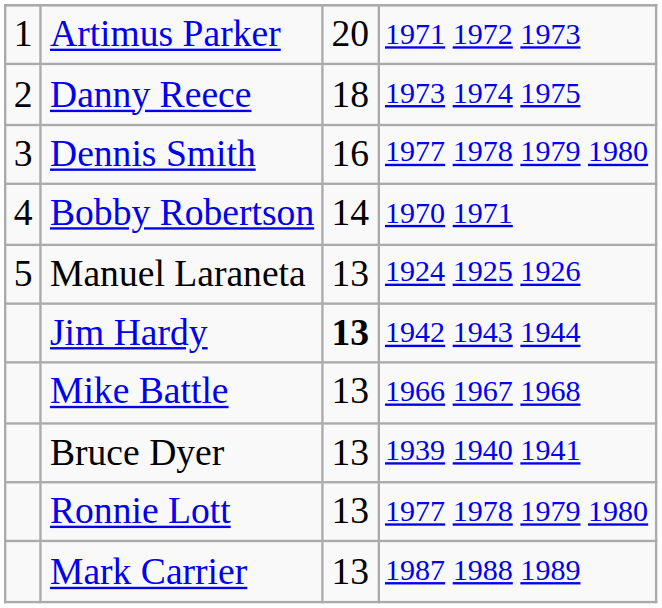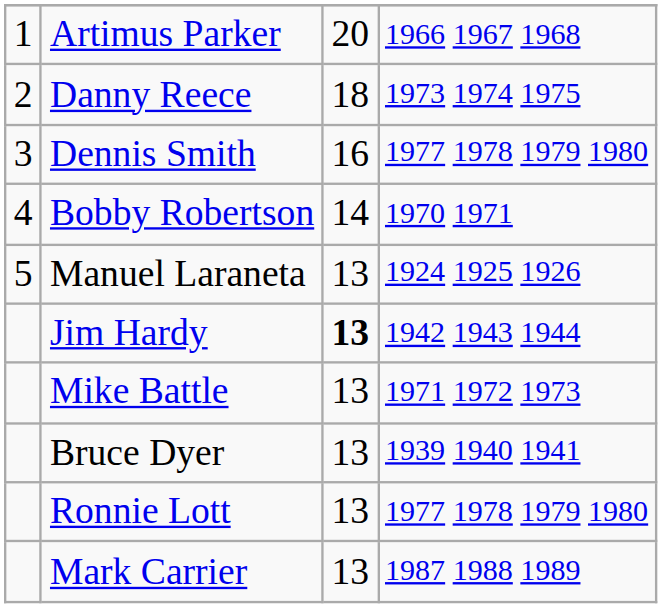Artimus Parker | column 4: 1971 1972 1973 -> 1966 1967 1968
Mike Battle | column 4: 1966 1967 1968 -> 1971 1972 1973
